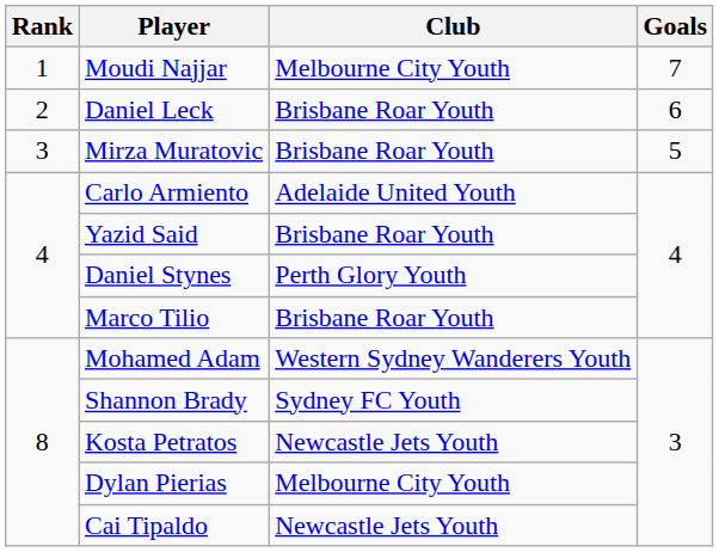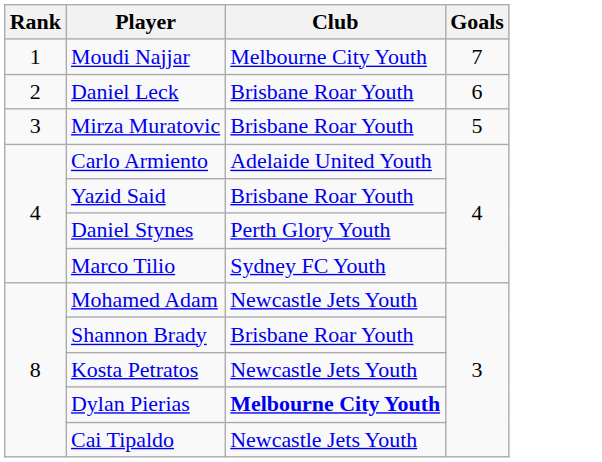Marco Tilio | Club: Brisbane Roar Youth -> Sydney FC Youth
Mohamed Adam | Club: Western Sydney Wanderers Youth -> Newcastle Jets Youth
Shannon Brady | Club: Sydney FC Youth -> Brisbane Roar Youth
Dylan Pierias | Club: normal -> bold
